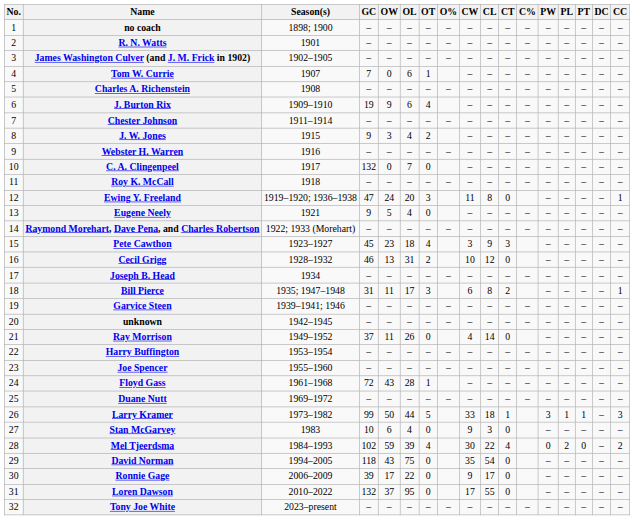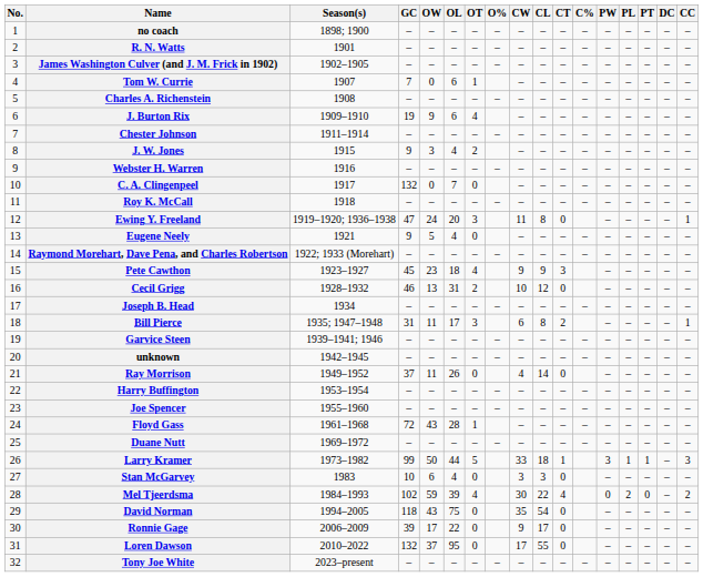Pete Cawthon | CW: 3 -> 9
Stan McGarvey | CW: 9 -> 3
